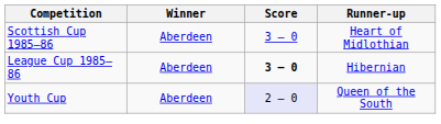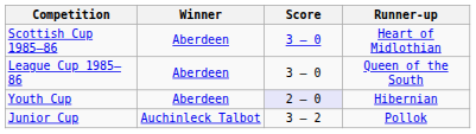League Cup 1985–86 | Score: bold -> normal
League Cup 1985–86 | Runner-up: Hibernian -> Queen of the South
Youth Cup | Runner-up: Queen of the South -> Hibernian
+ row: Junior Cup | Auchinleck Talbot | 3 – 2 | Pollok
